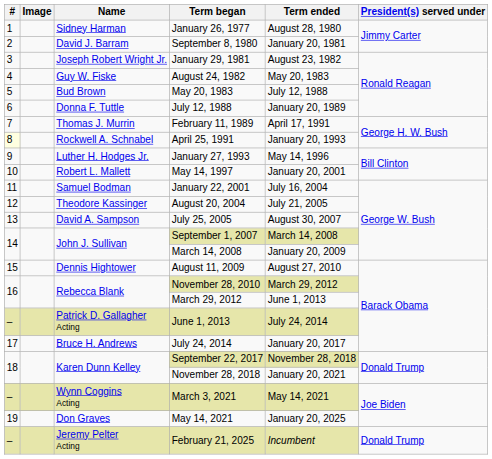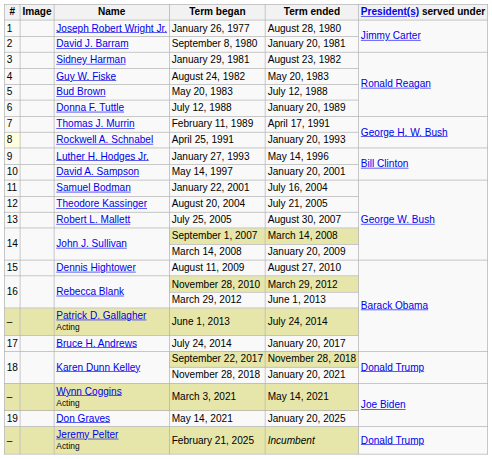January 26, 1977 | Name: Sidney Harman -> Joseph Robert Wright Jr.
January 29, 1981 | Name: Joseph Robert Wright Jr. -> Sidney Harman
May 14, 1997 | Name: Robert L. Mallett -> David A. Sampson
July 25, 2005 | Name: David A. Sampson -> Robert L. Mallett
